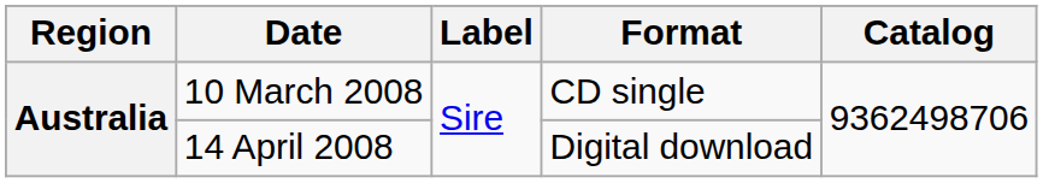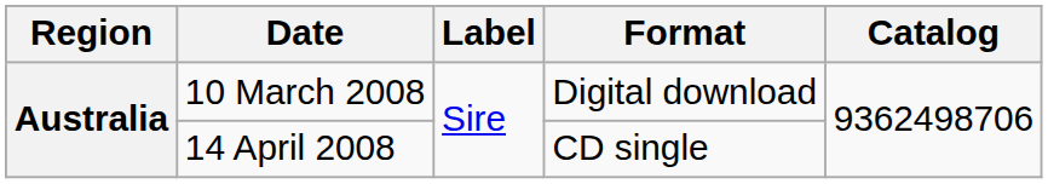10 March 2008 | Format: CD single -> Digital download
14 April 2008 | Format: Digital download -> CD single
